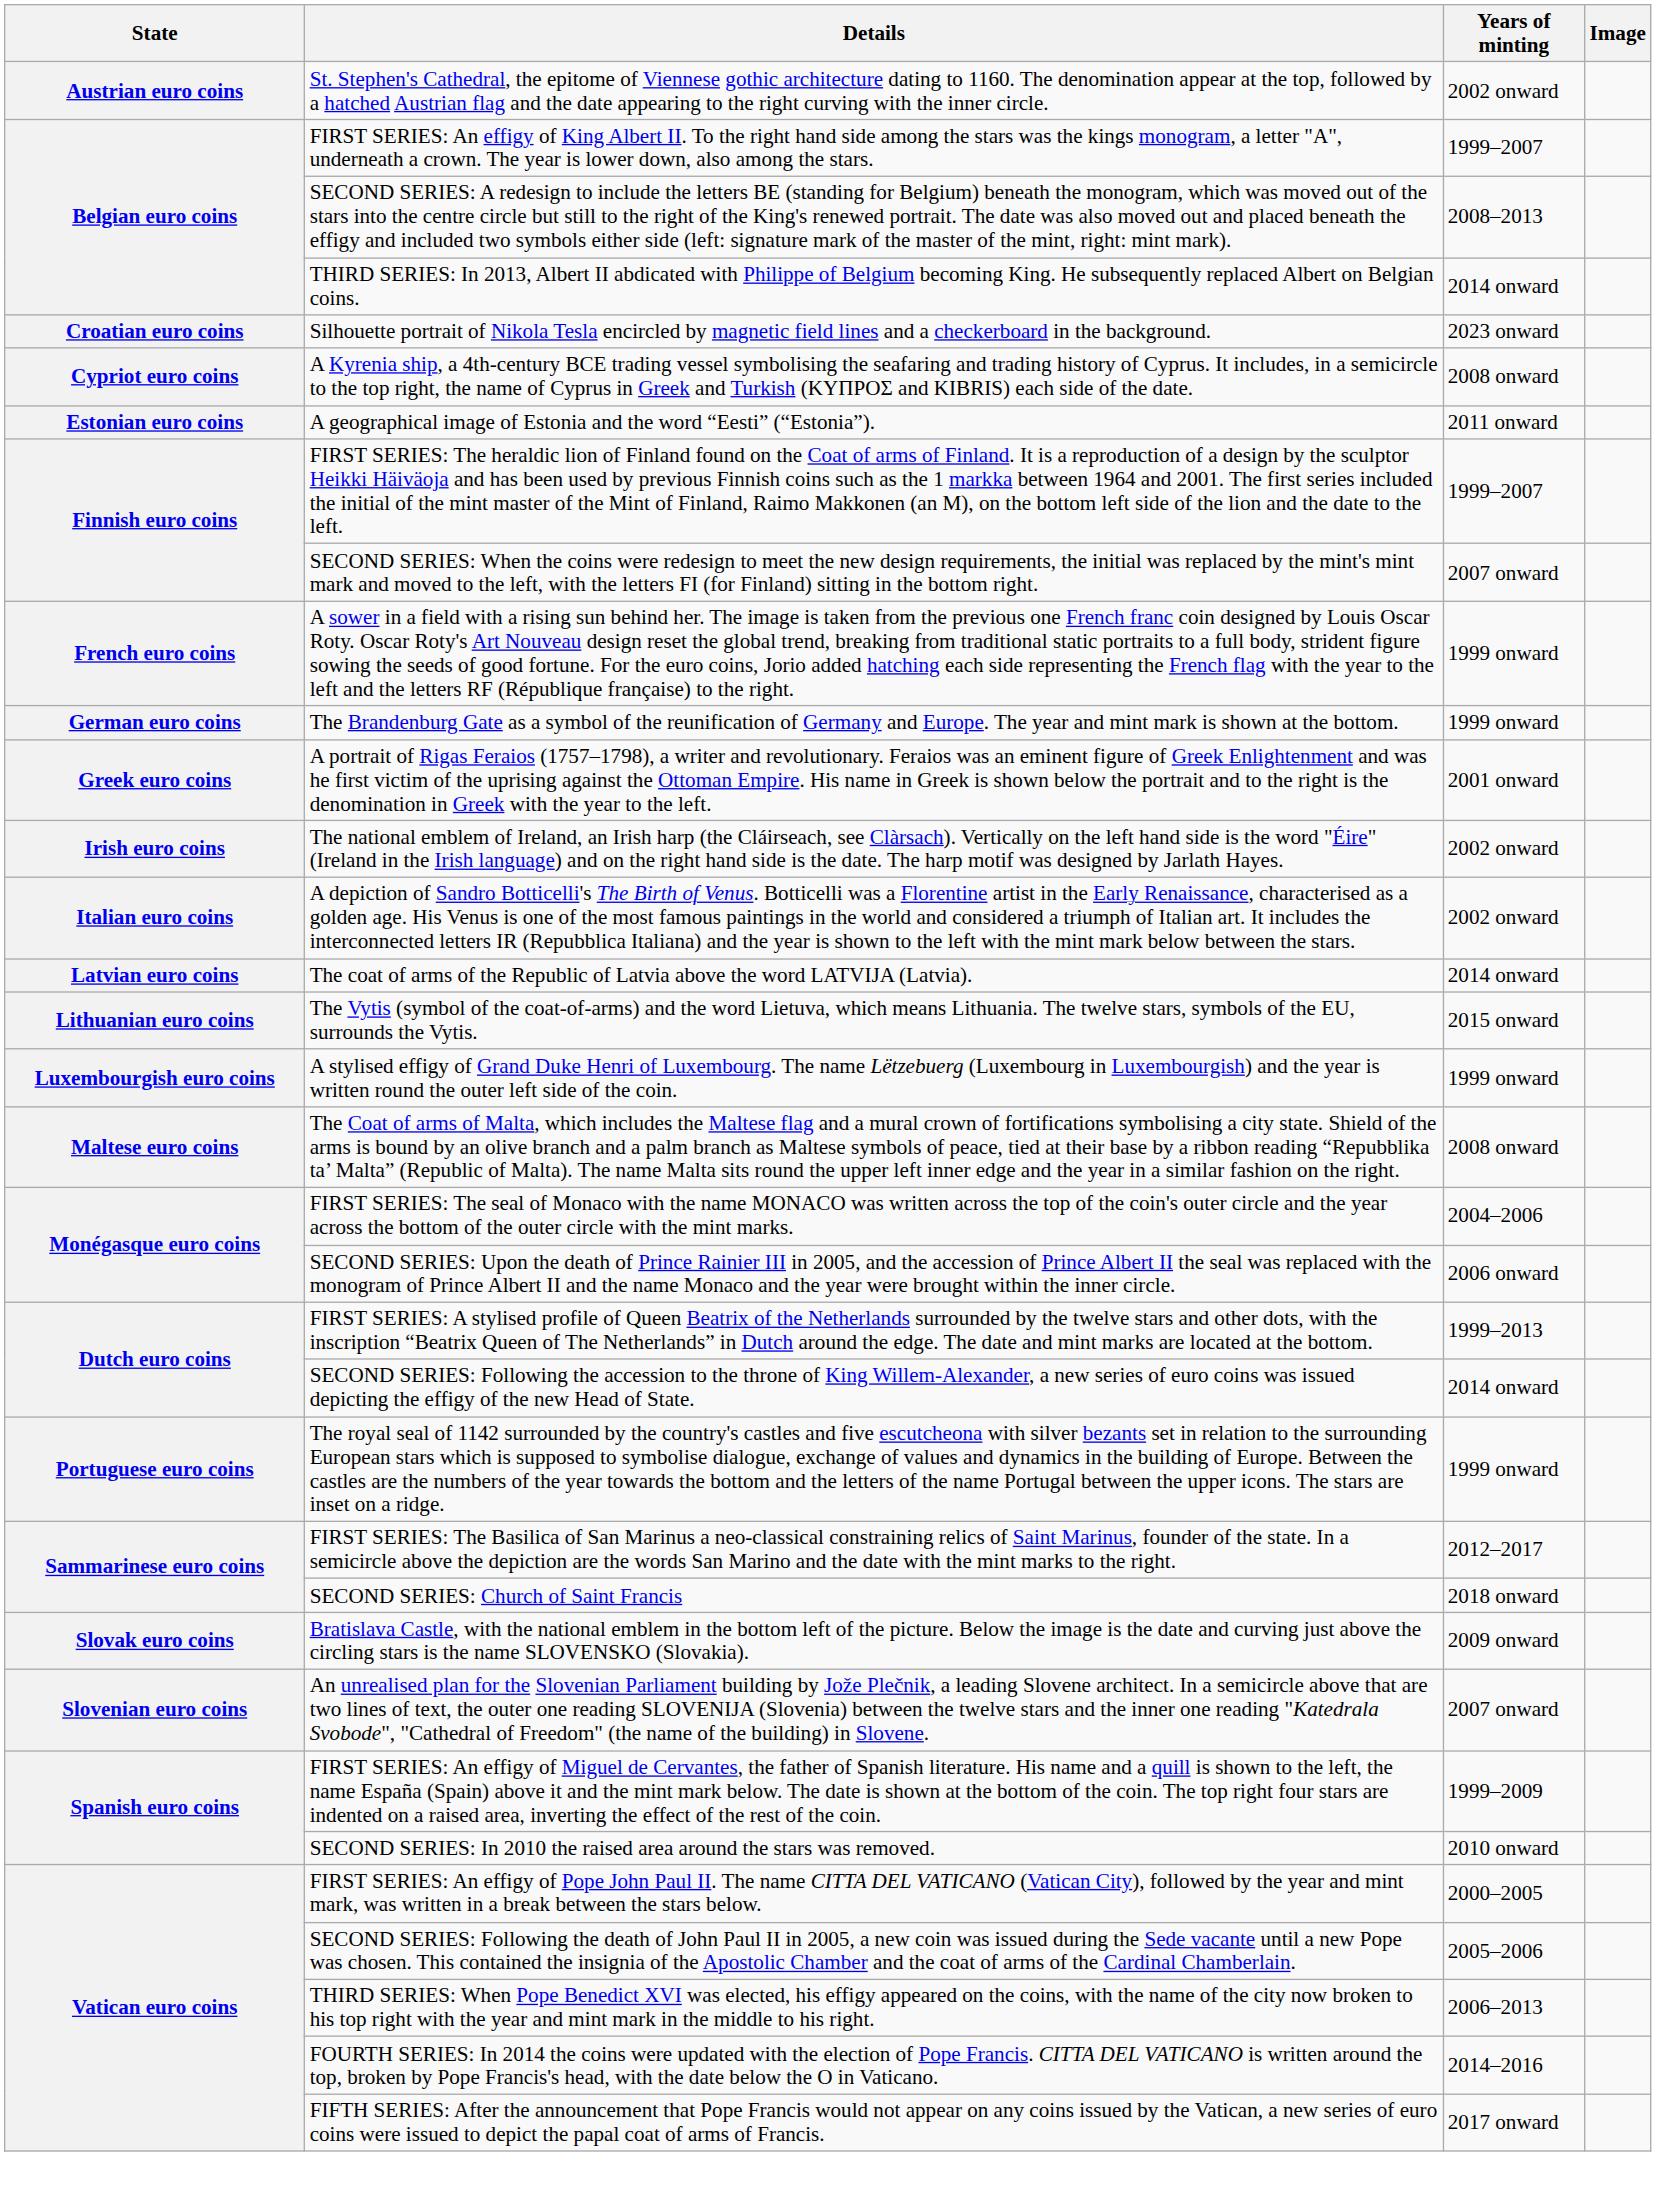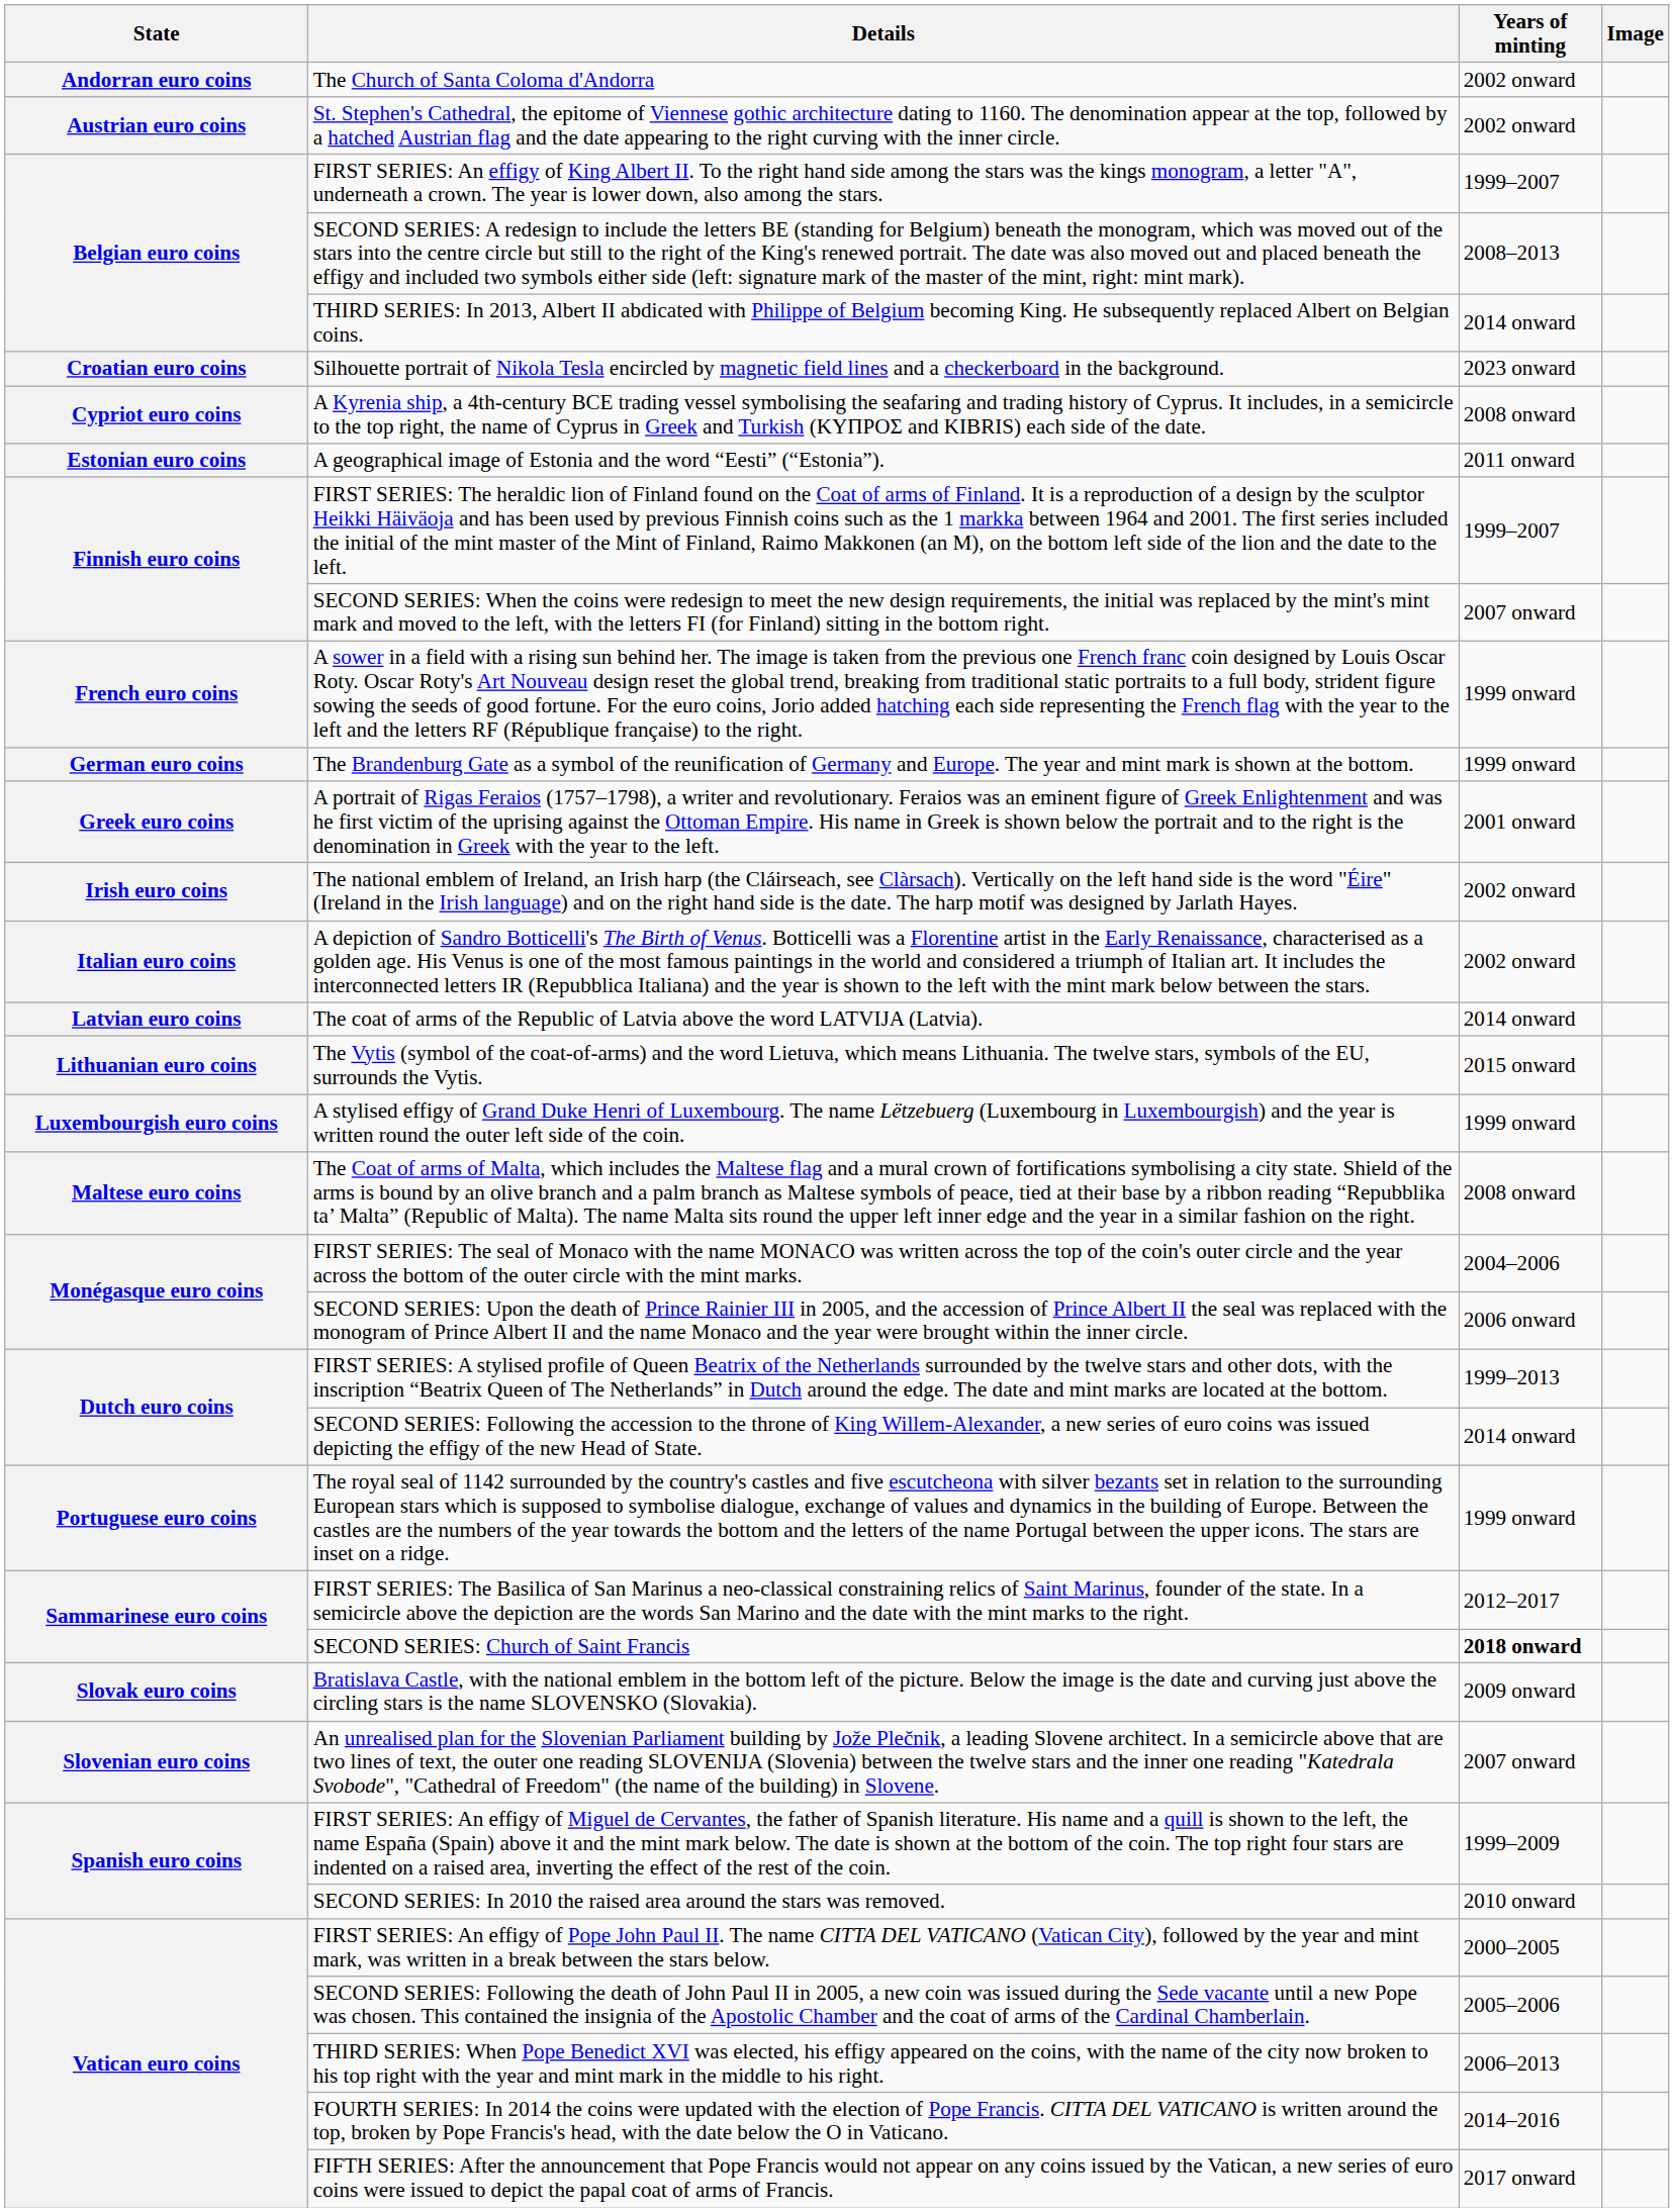+ row: Andorran euro coins | The Church of Santa Coloma d'Andorra | 2002 onward
SECOND SERIES: Church of Saint Francis | Years of minting: normal -> bold
